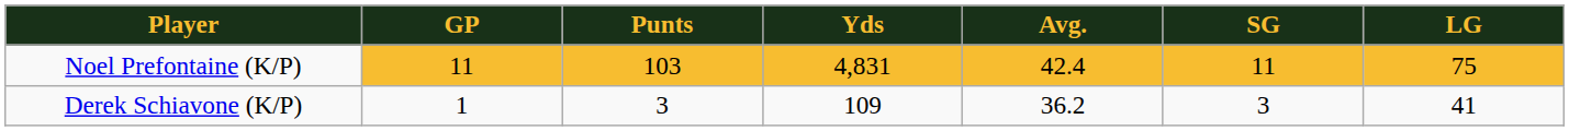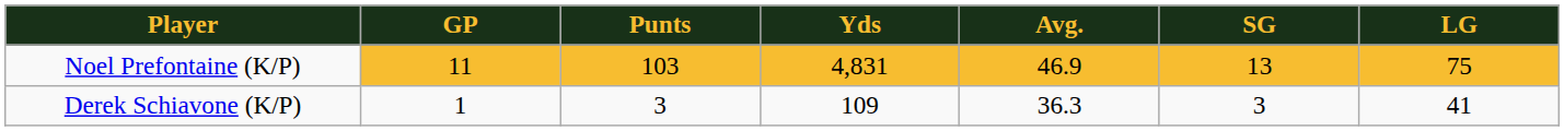Noel Prefontaine (K/P) | Avg.: 42.4 -> 46.9
Noel Prefontaine (K/P) | SG: 11 -> 13
Derek Schiavone (K/P) | Avg.: 36.2 -> 36.3
